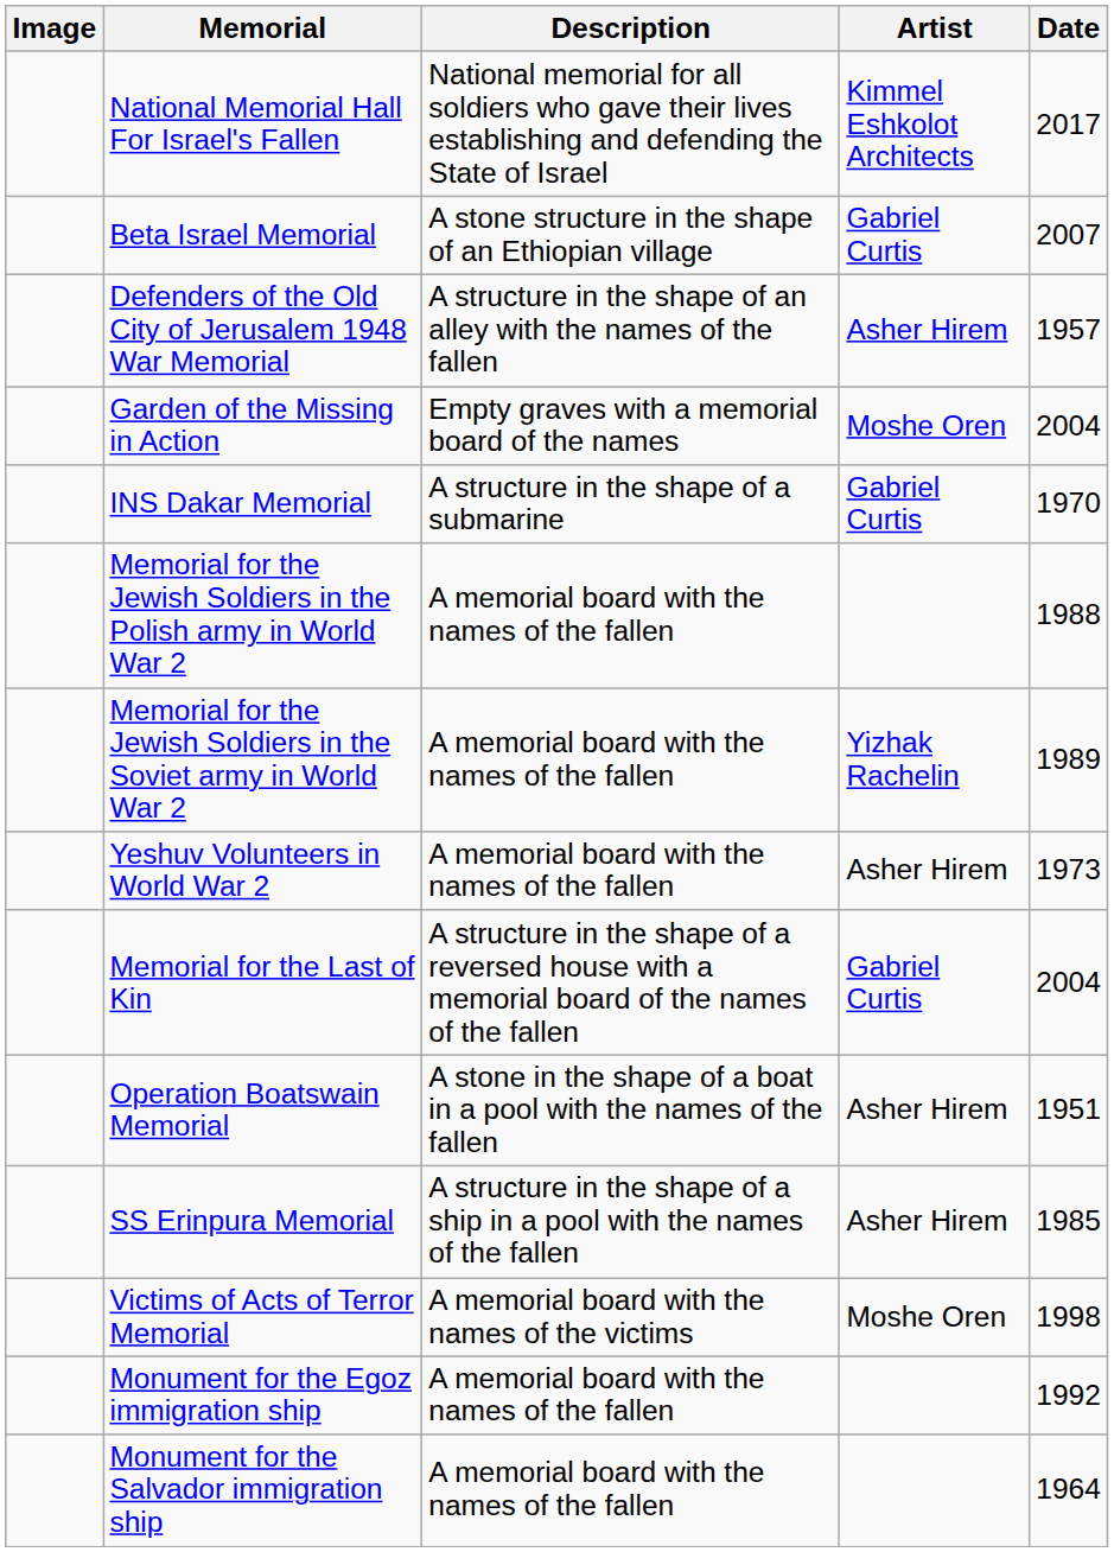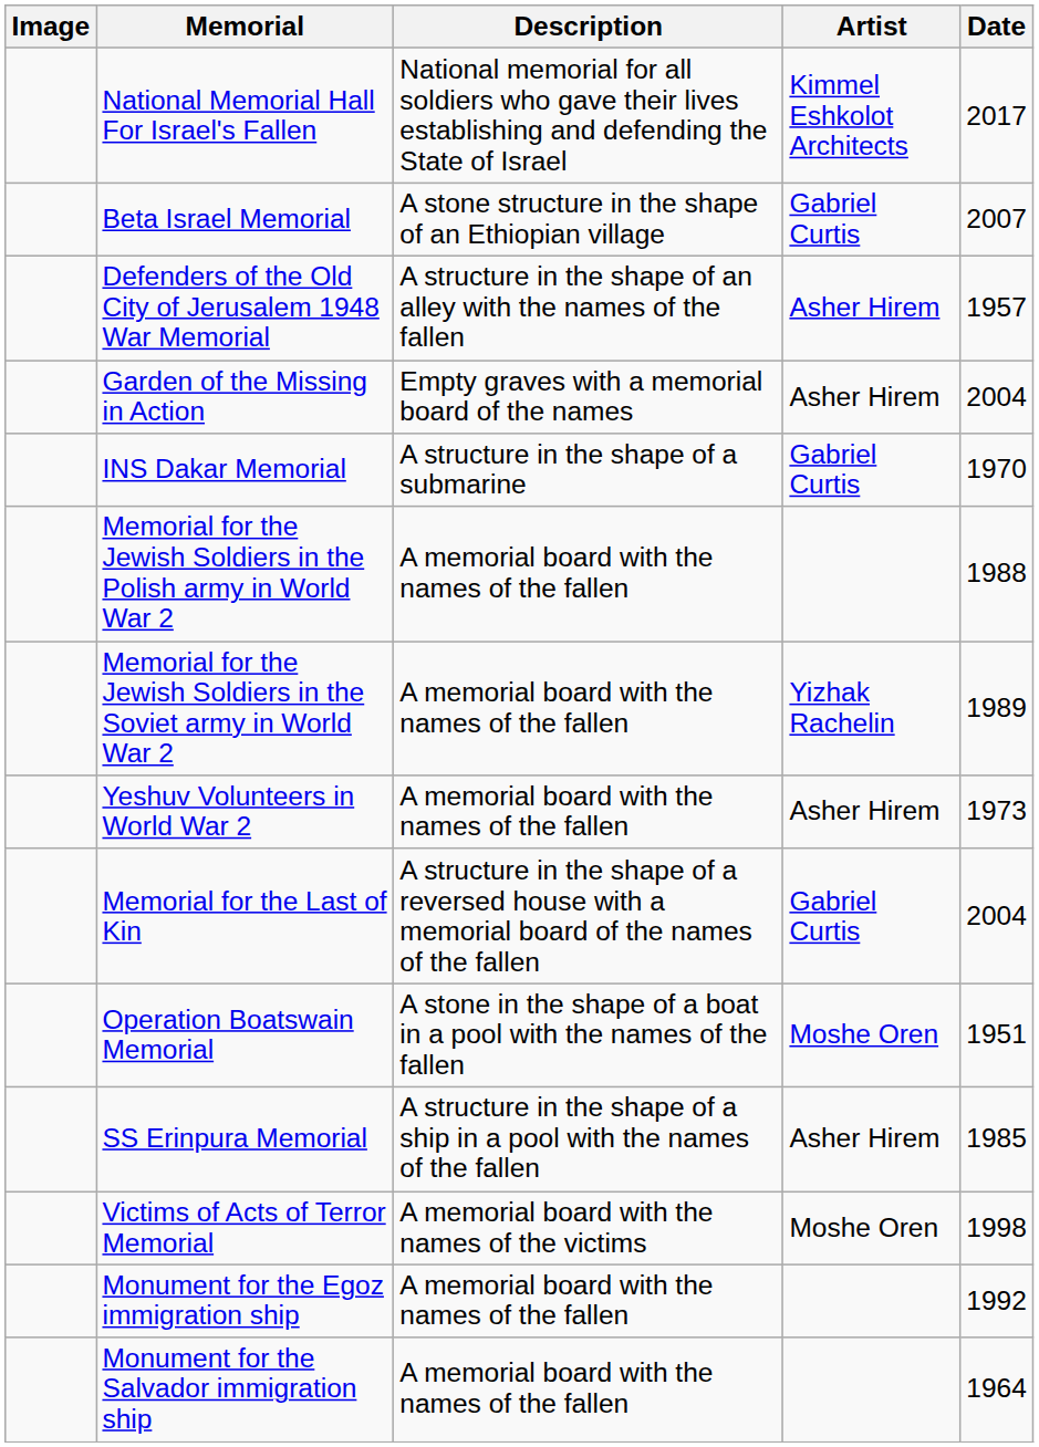Garden of the Missing in Action | Artist: Moshe Oren -> Asher Hirem
Operation Boatswain Memorial | Artist: Asher Hirem -> Moshe Oren
